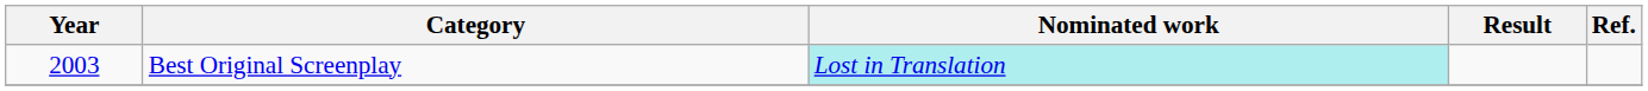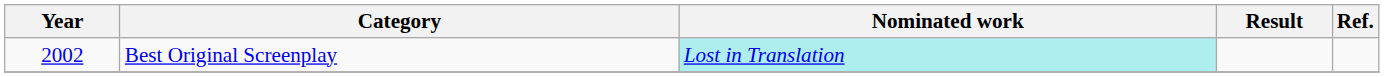Best Original Screenplay | Year: 2003 -> 2002
